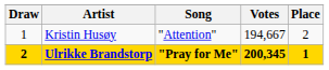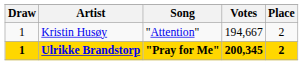Ulrikke Brandstorp | Draw: 2 -> 1
Ulrikke Brandstorp | Place: 1 -> 2
